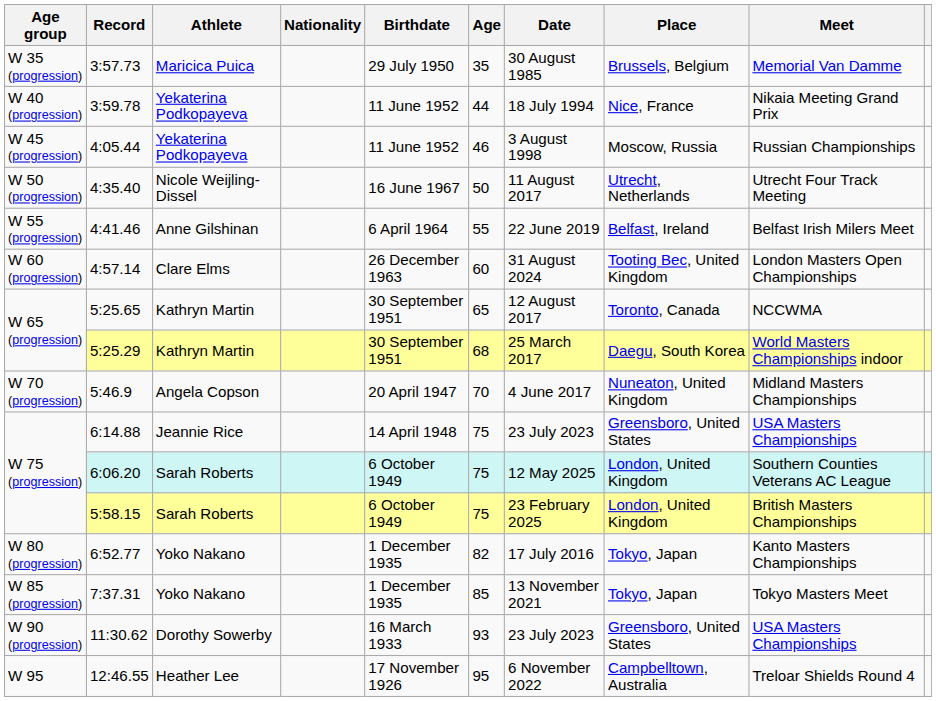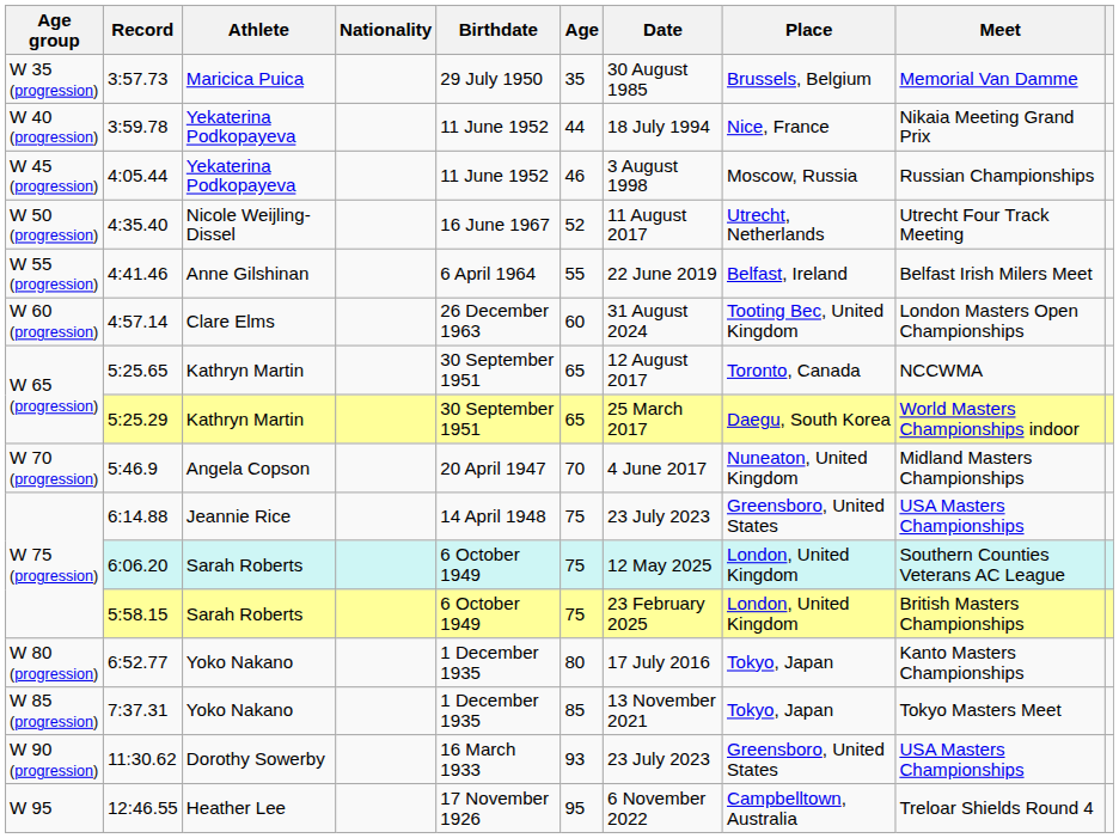4:35.40 | Age: 50 -> 52
5:25.29 | Age: 68 -> 65
6:52.77 | Age: 82 -> 80
